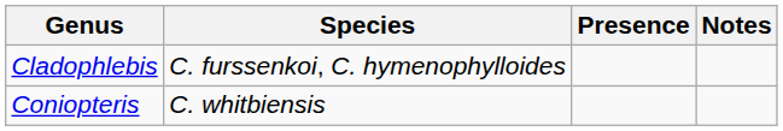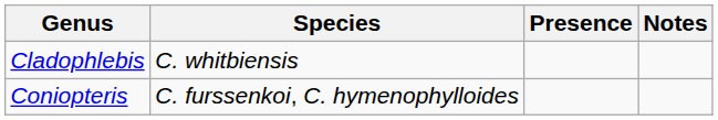Cladophlebis | Species: C. furssenkoi, C. hymenophylloides -> C. whitbiensis
Coniopteris | Species: C. whitbiensis -> C. furssenkoi, C. hymenophylloides
